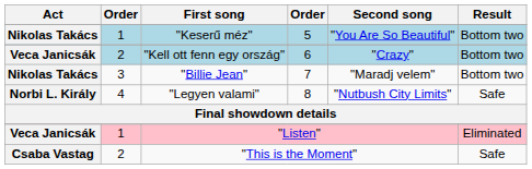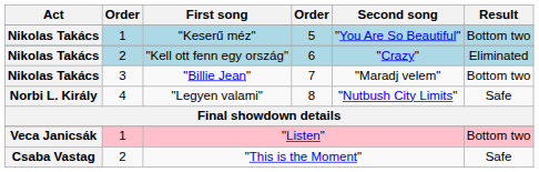"Kell ott fenn egy ország" | Act: Veca Janicsák -> Nikolas Takács
"Kell ott fenn egy ország" | Result: Bottom two -> Eliminated
"Listen" | Result: Eliminated -> Bottom two
